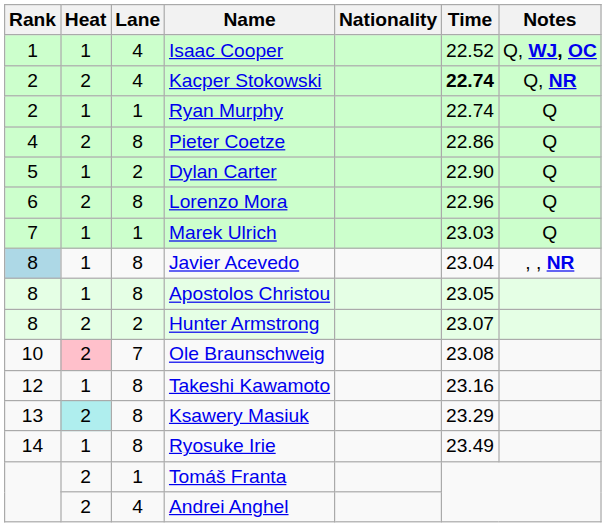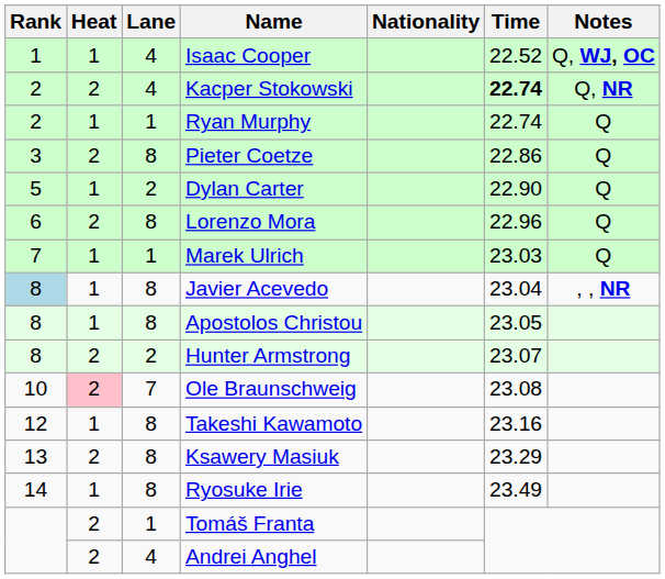Pieter Coetze | Rank: 4 -> 3
Ksawery Masiuk | Heat: paleturquoise background -> no background
